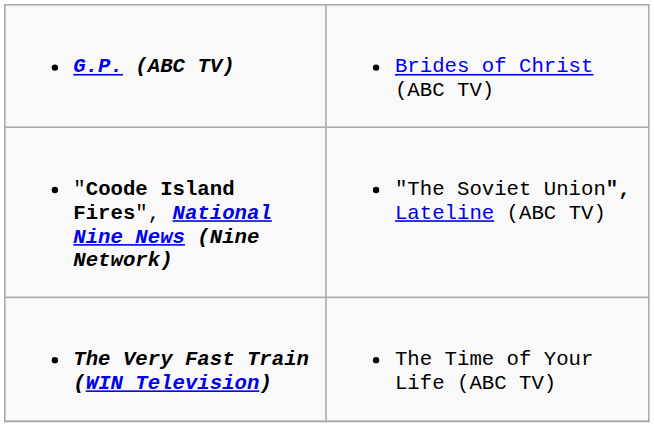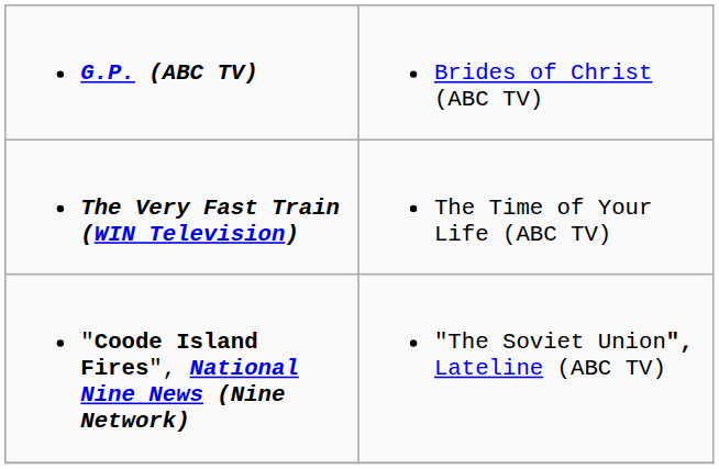rows swapped: "Coode Island Fires", National Nine News (Nine Network) <-> The Very Fast Train (WIN Television)
